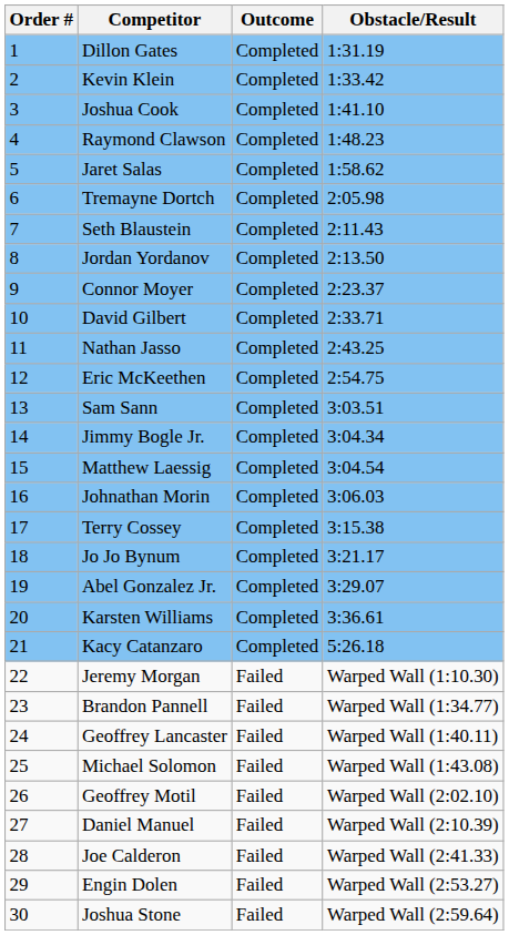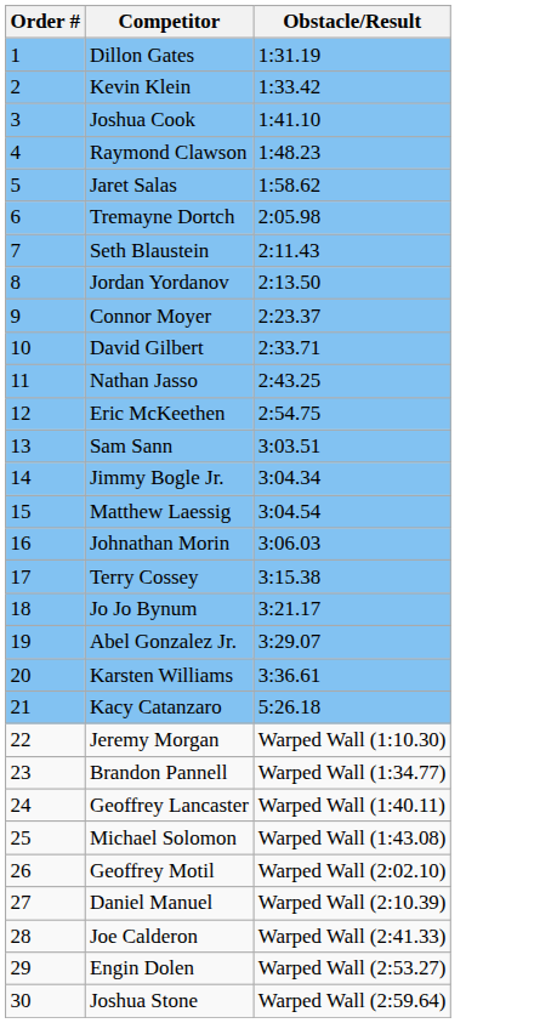- column: Outcome | Completed | Completed | Completed | Completed | Completed | Completed | Completed | Completed | Completed | Completed | Completed | Completed | Completed | Completed | Completed | Completed | Completed | Completed | Completed | Completed | Completed | Failed | Failed | Failed | Failed | Failed | Failed | Failed | Failed | Failed
